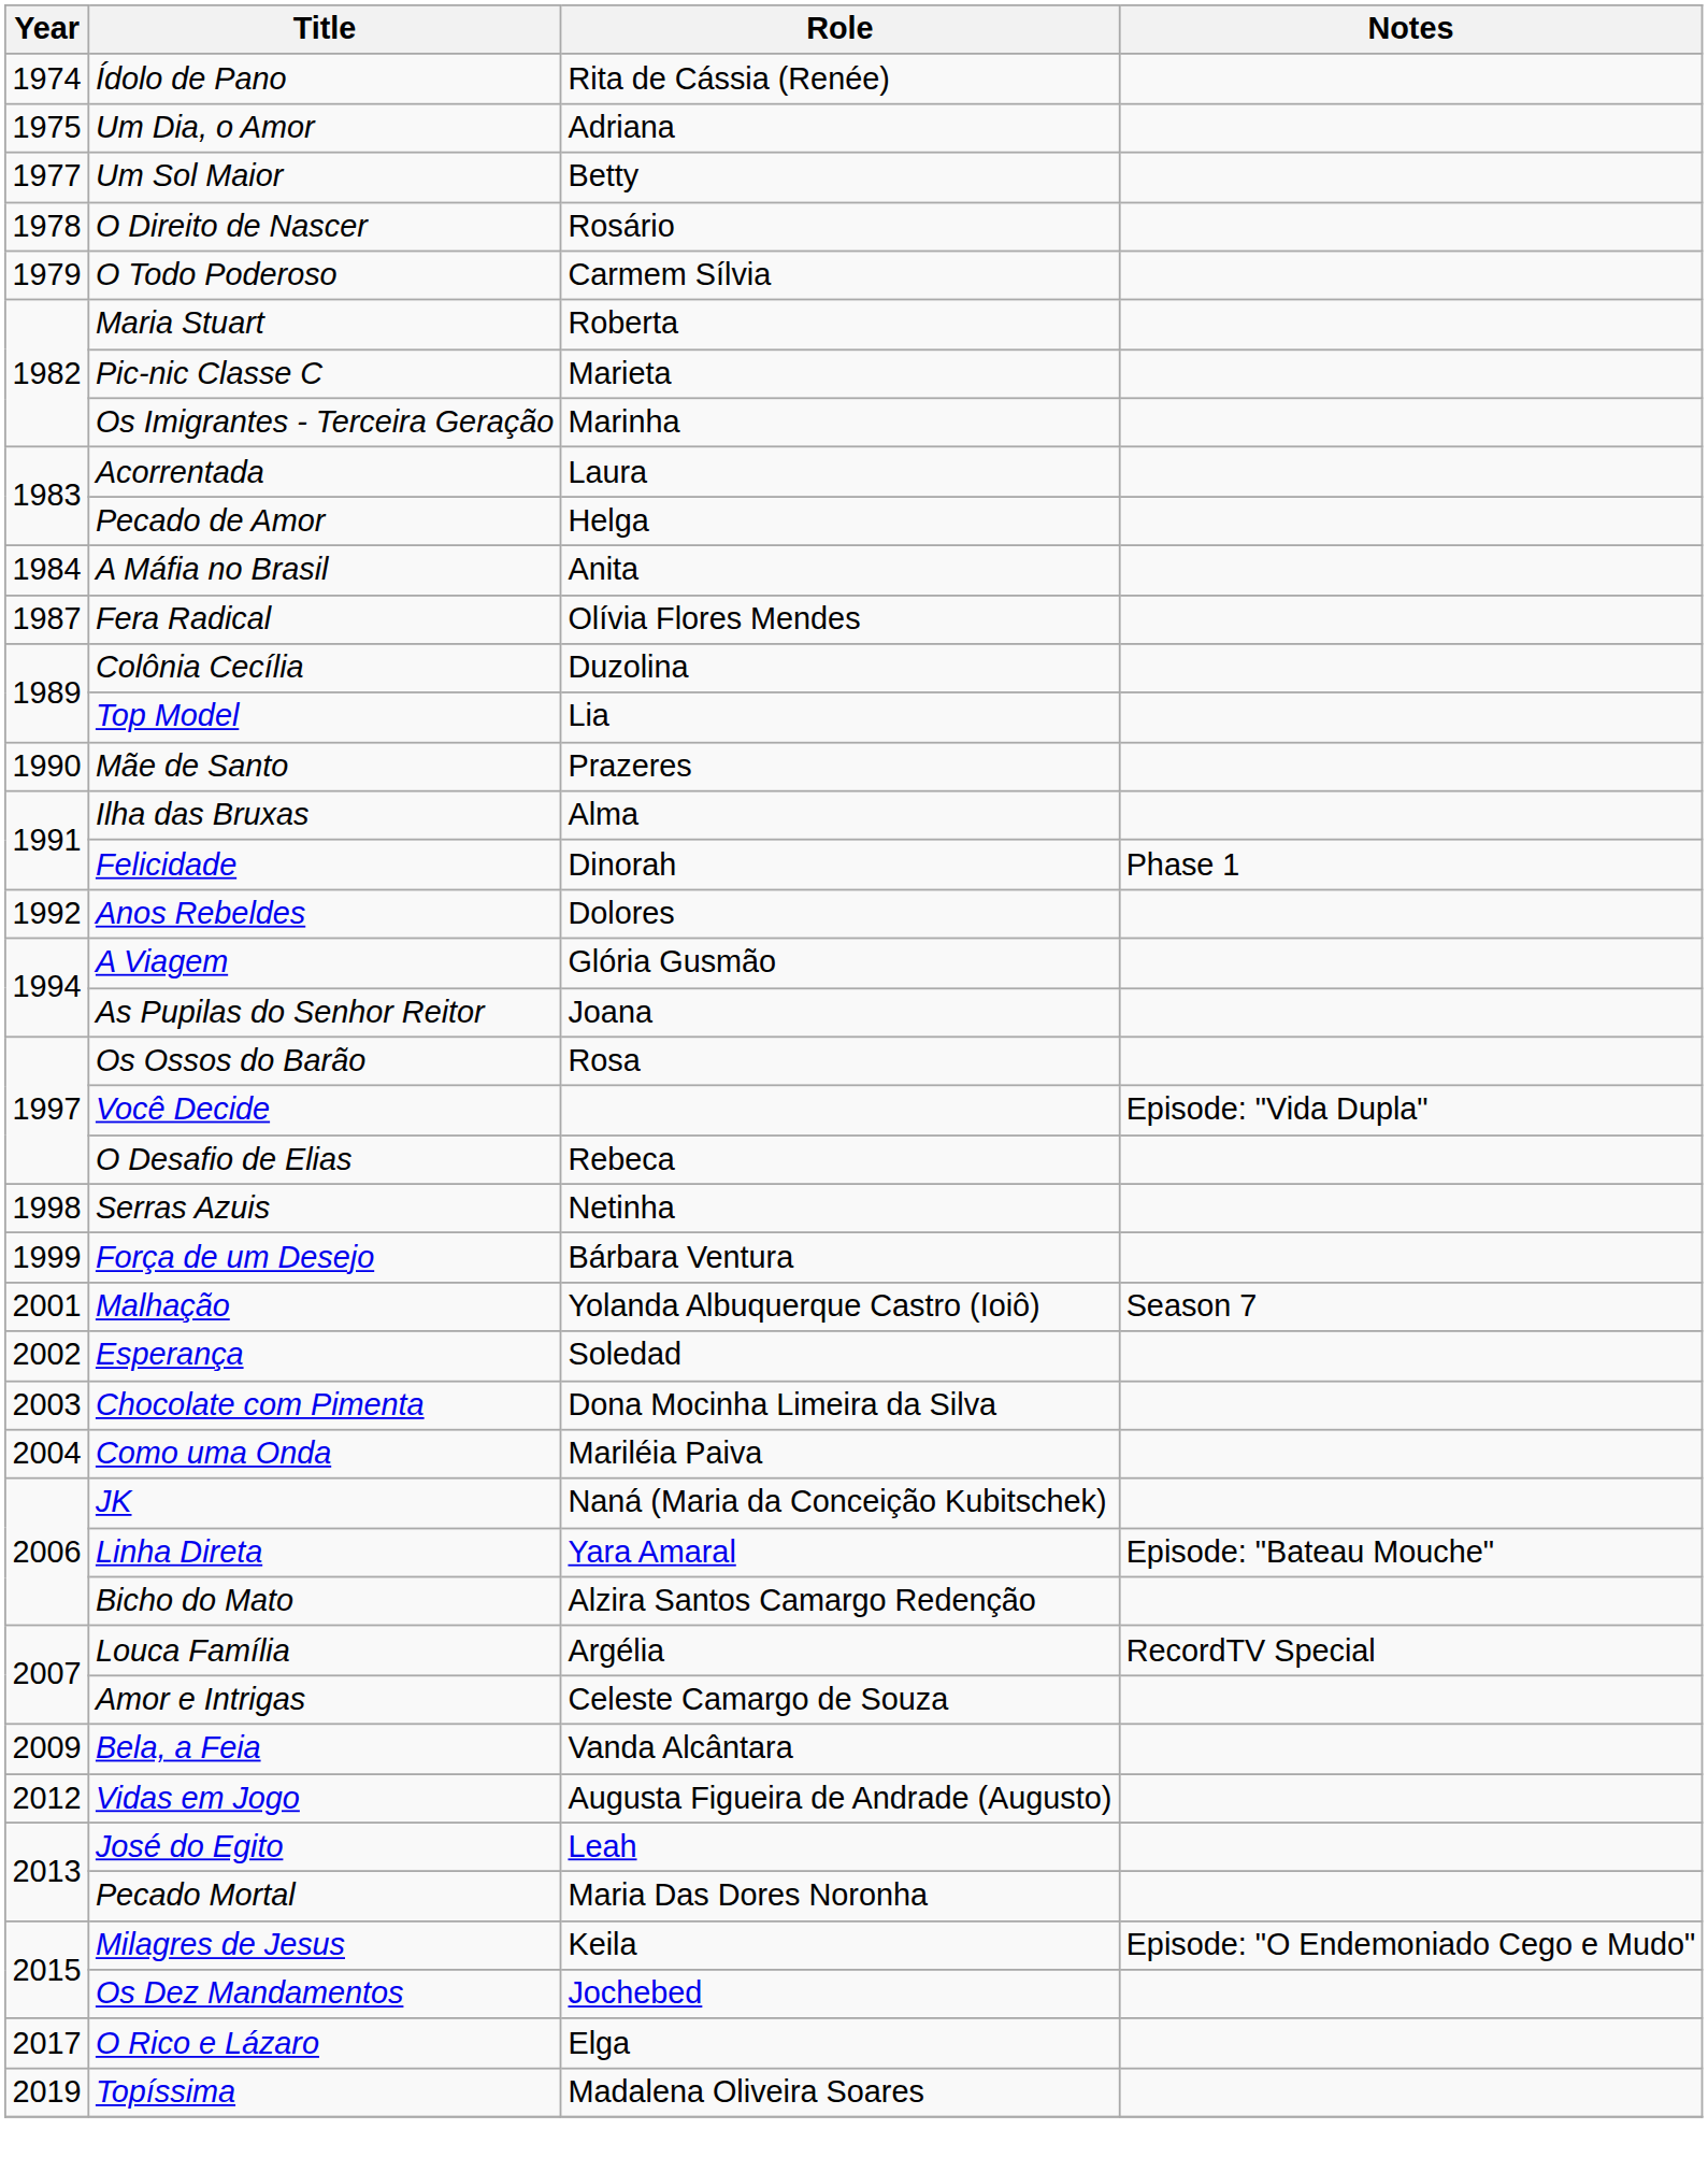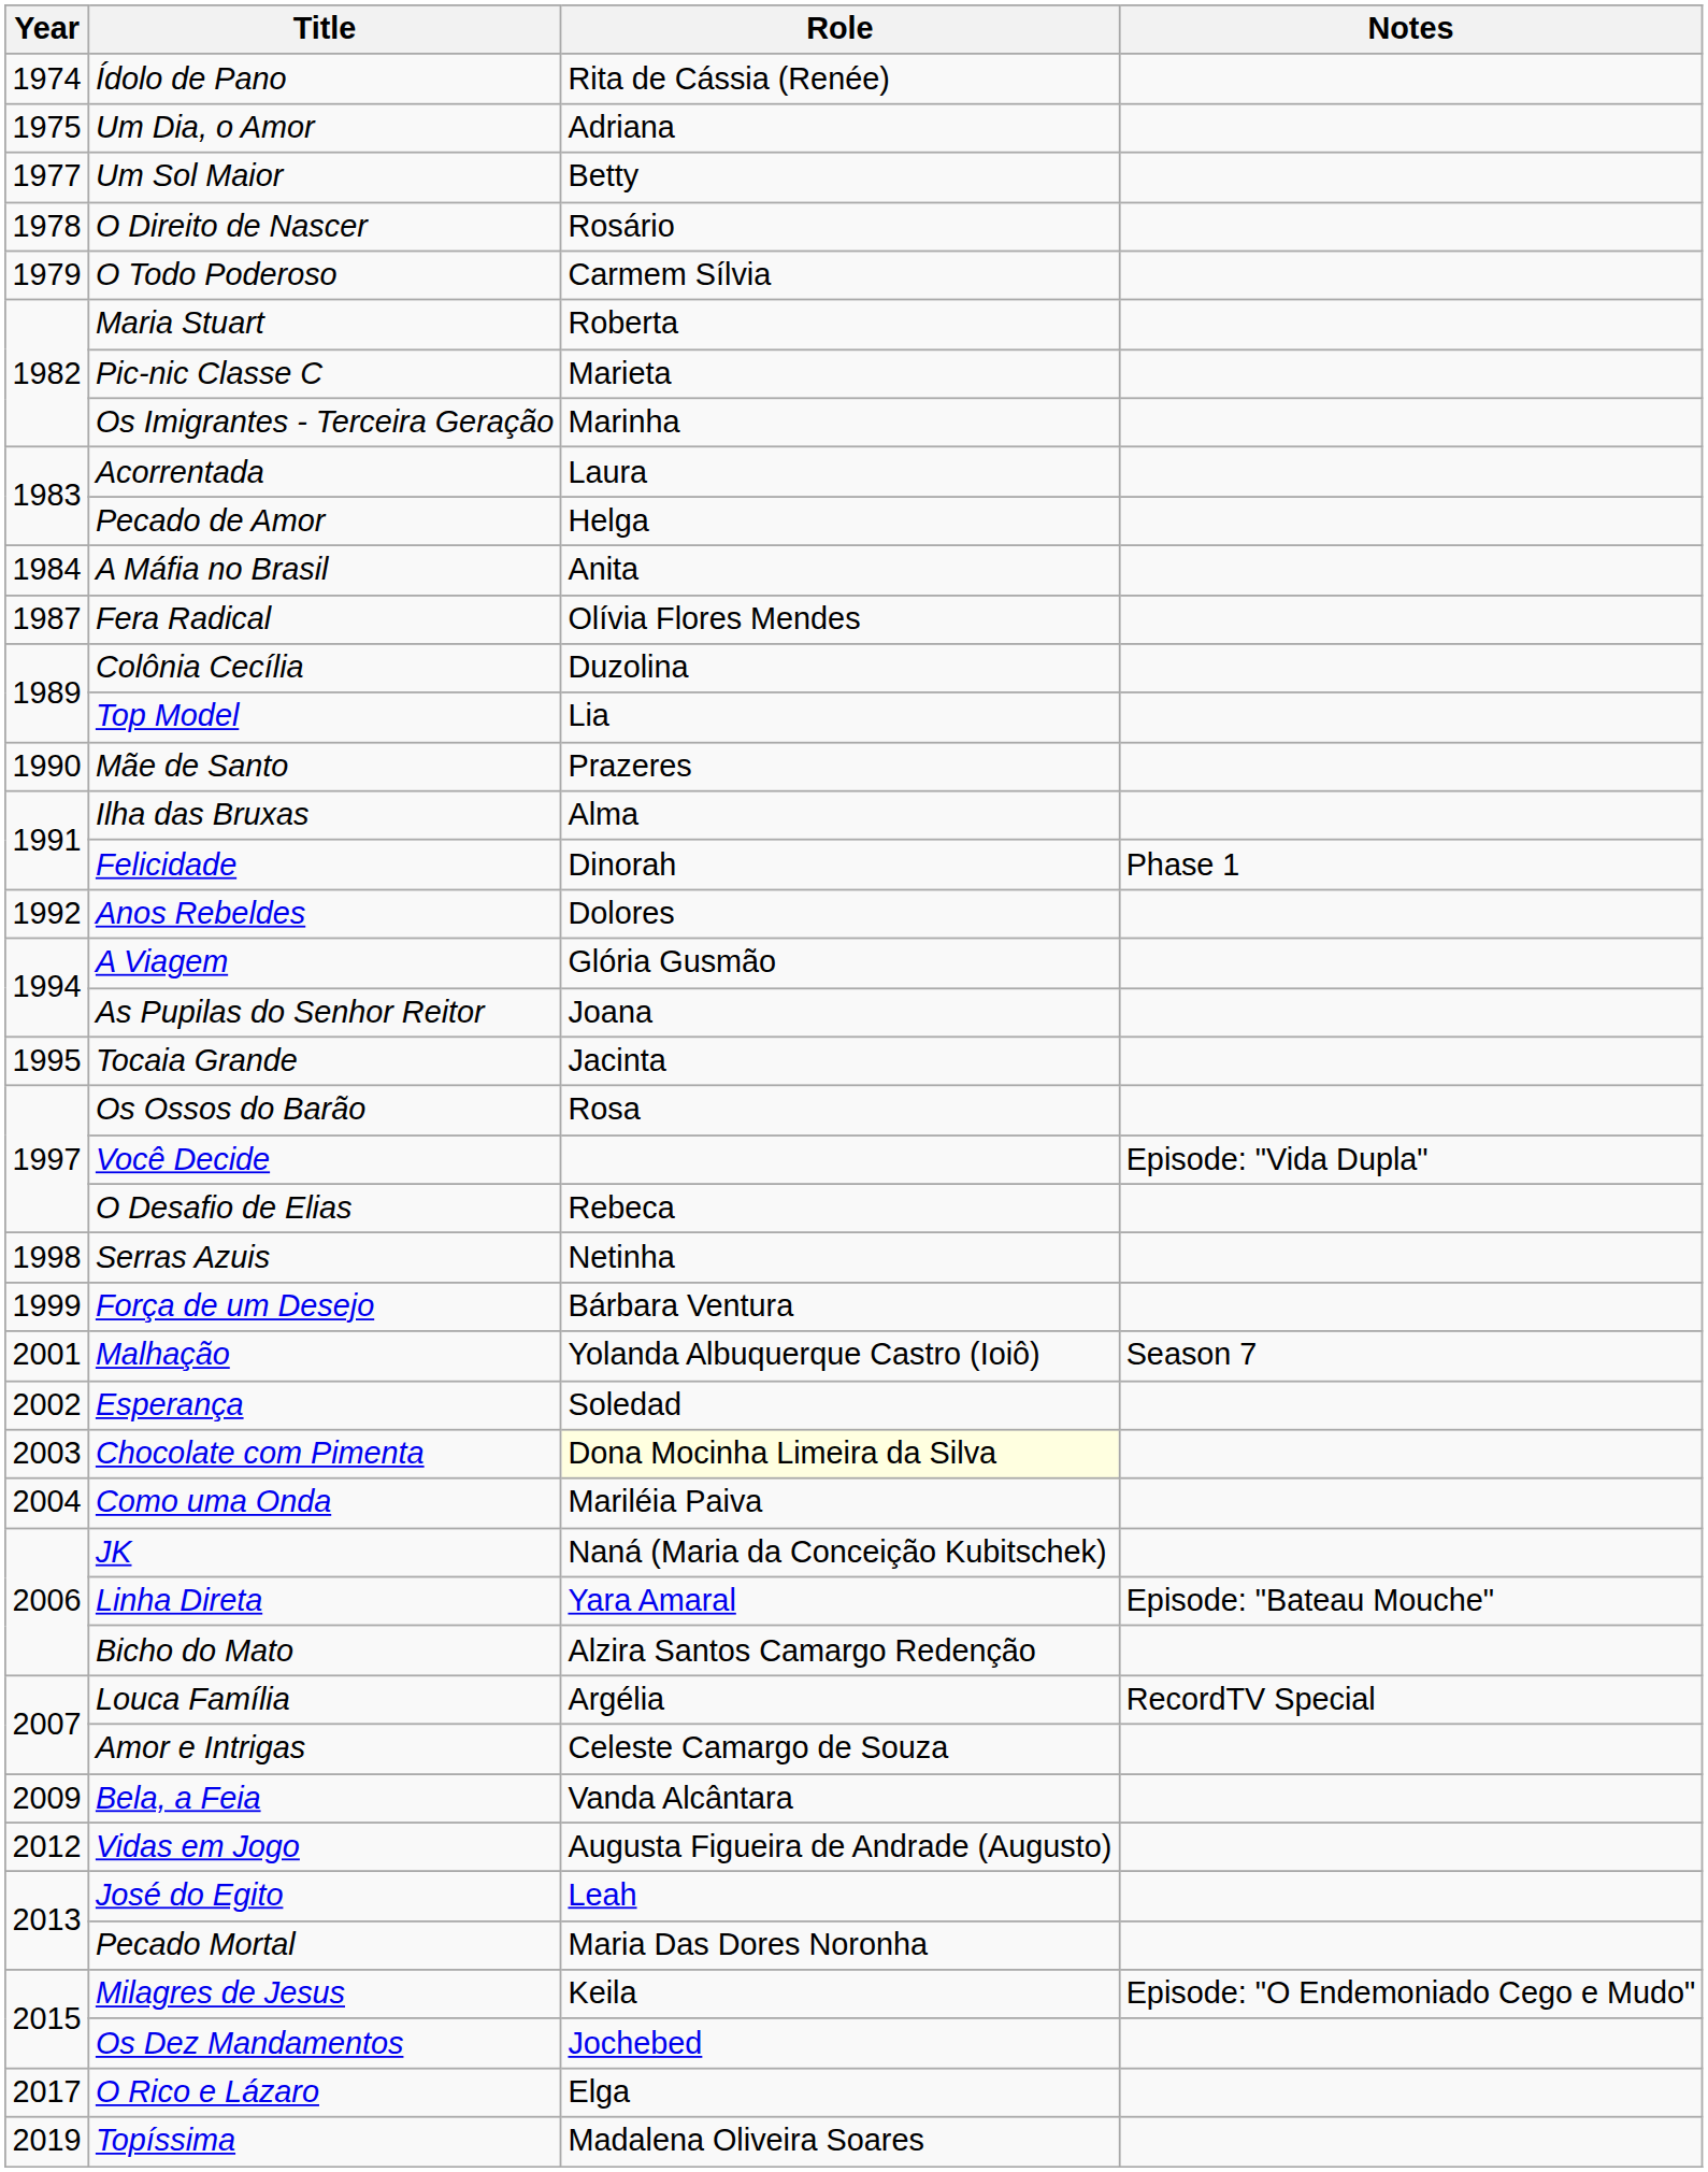+ row: 1995 | Tocaia Grande | Jacinta
Chocolate com Pimenta | Role: no background -> lightyellow background
